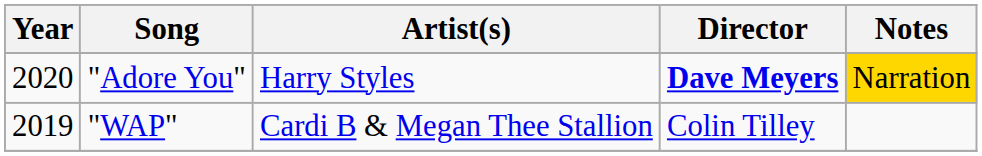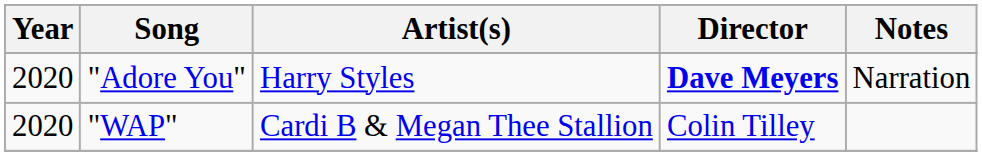"Adore You" | Notes: gold background -> no background
"WAP" | Year: 2019 -> 2020
